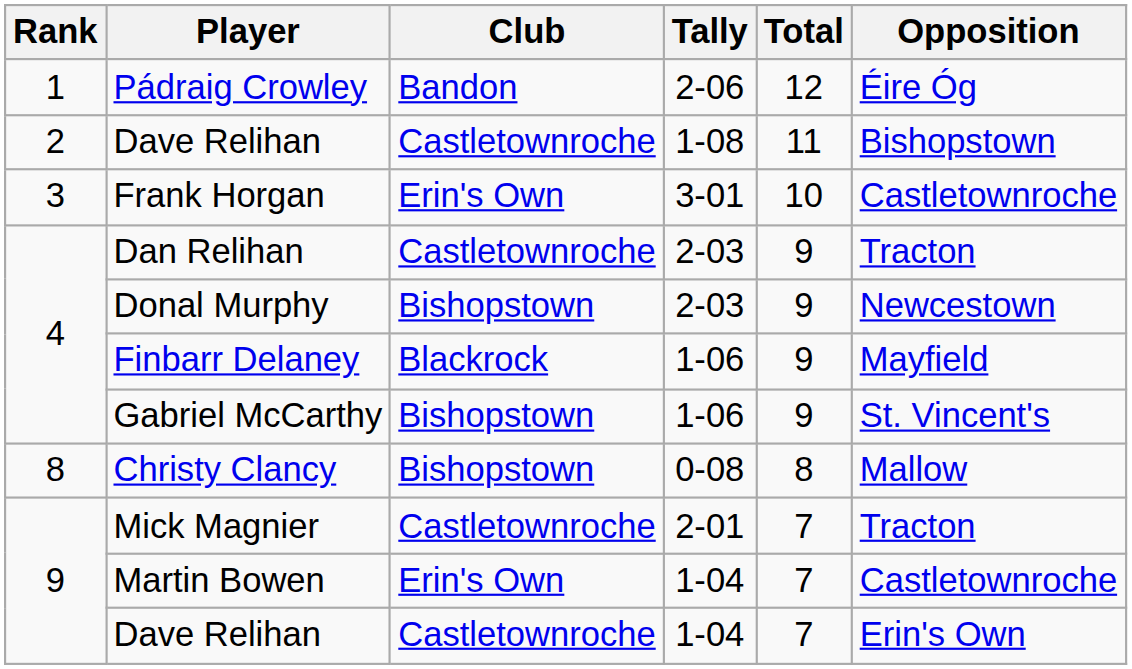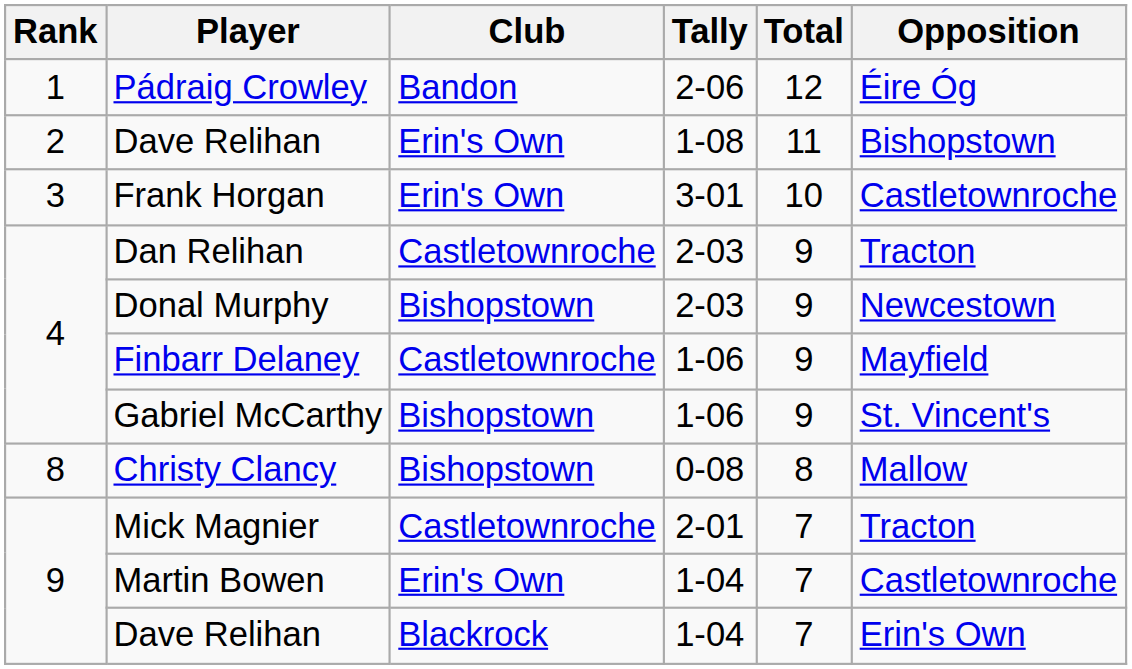Dave Relihan / 1-08 | Club: Castletownroche -> Erin's Own
Finbarr Delaney | Club: Blackrock -> Castletownroche
Dave Relihan / 1-04 | Club: Castletownroche -> Blackrock
